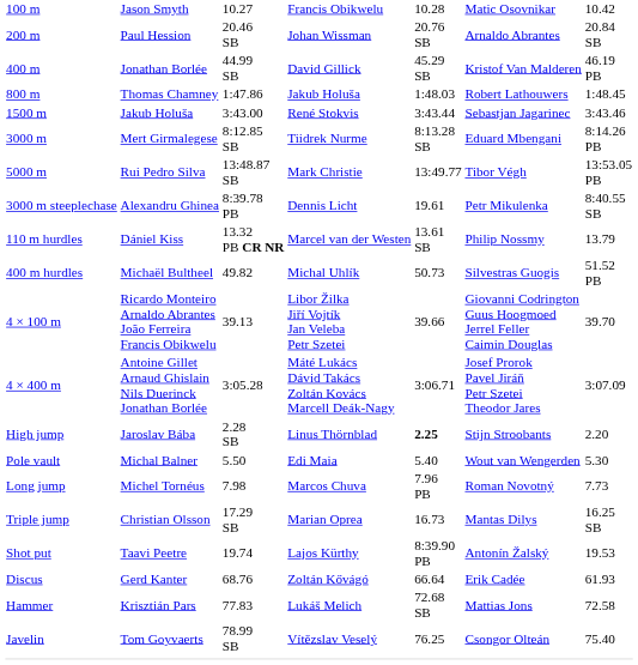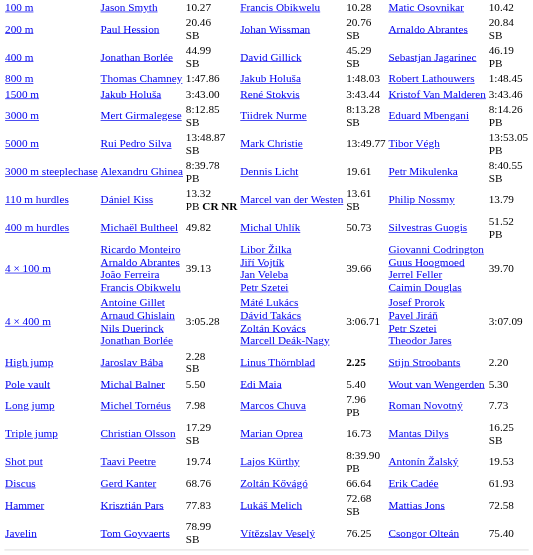400 m | column 6: Kristof Van Malderen -> Sebastjan Jagarinec
1500 m | column 6: Sebastjan Jagarinec -> Kristof Van Malderen
